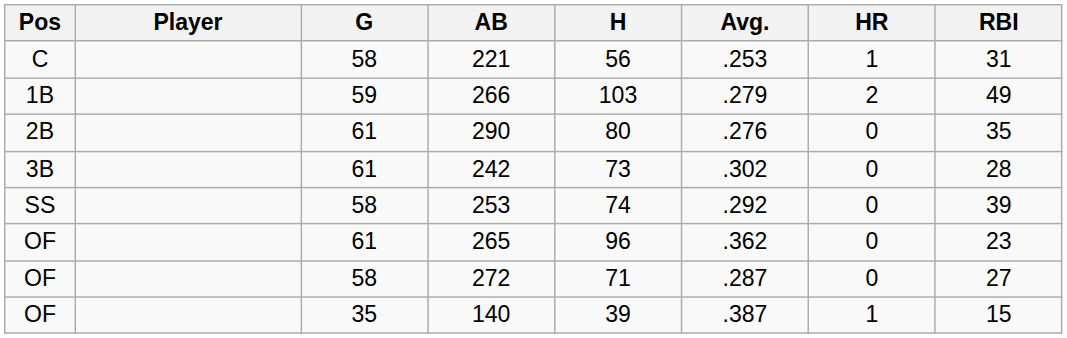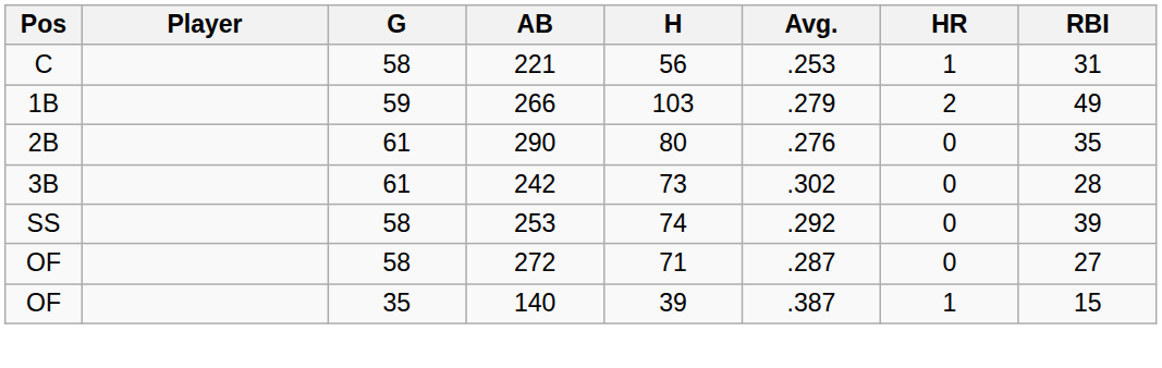- row: OF | 61 | 265 | 96 | .362 | 0 | 23
